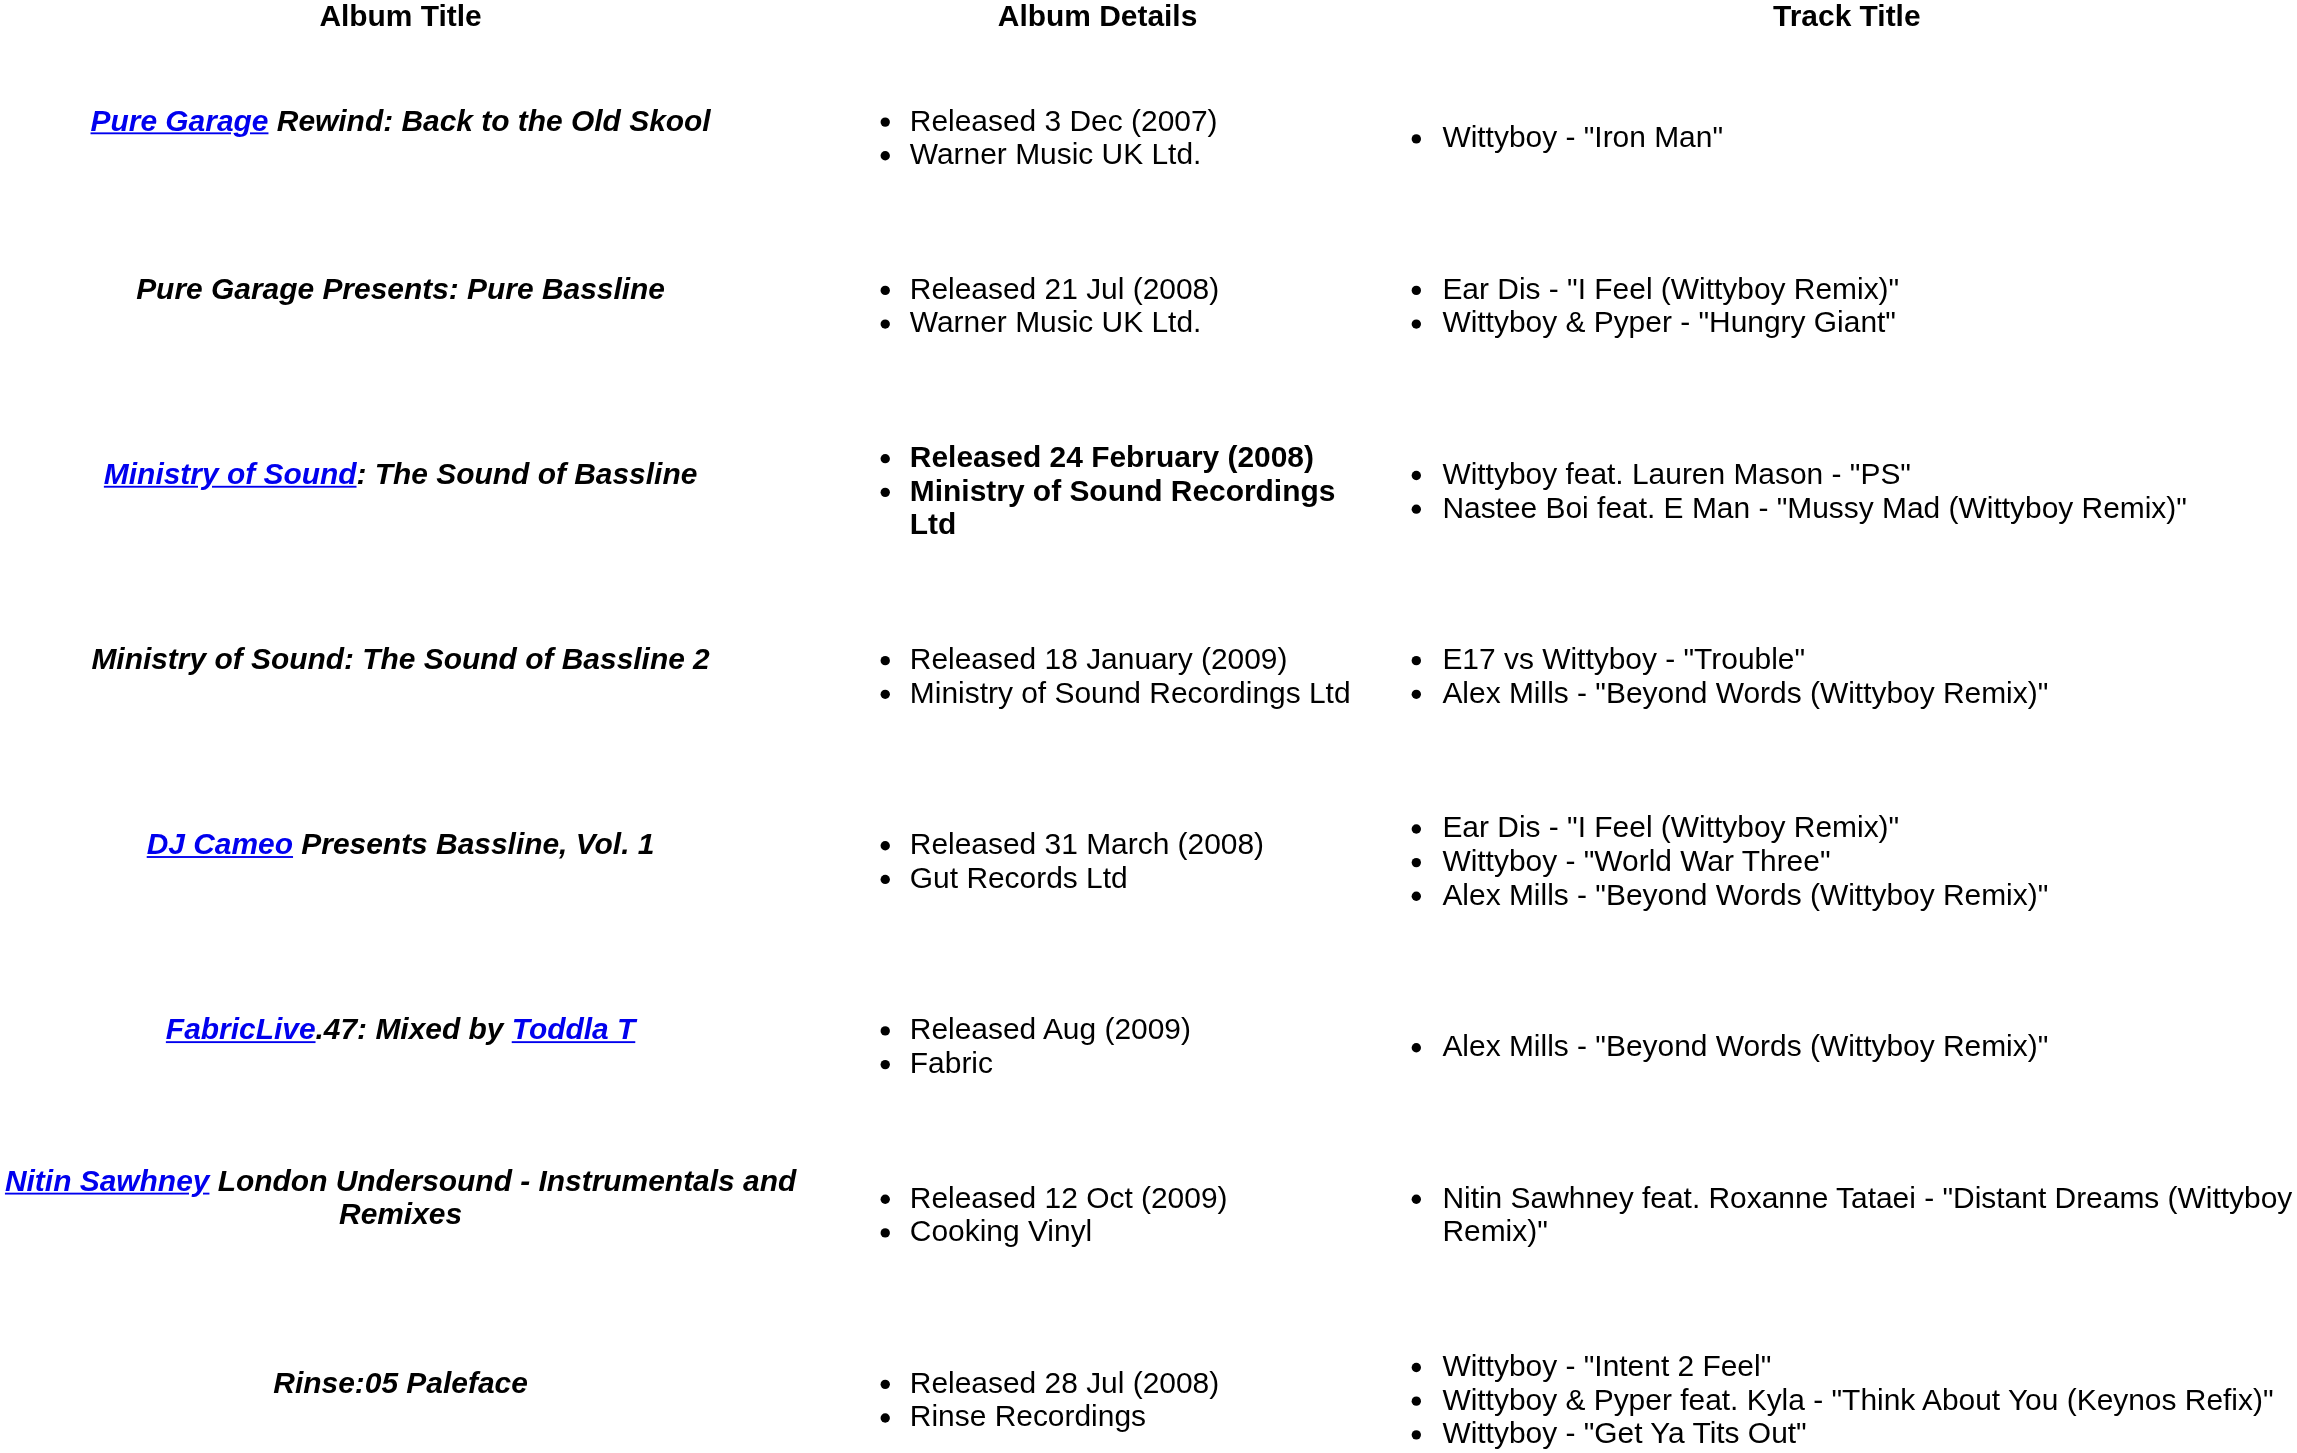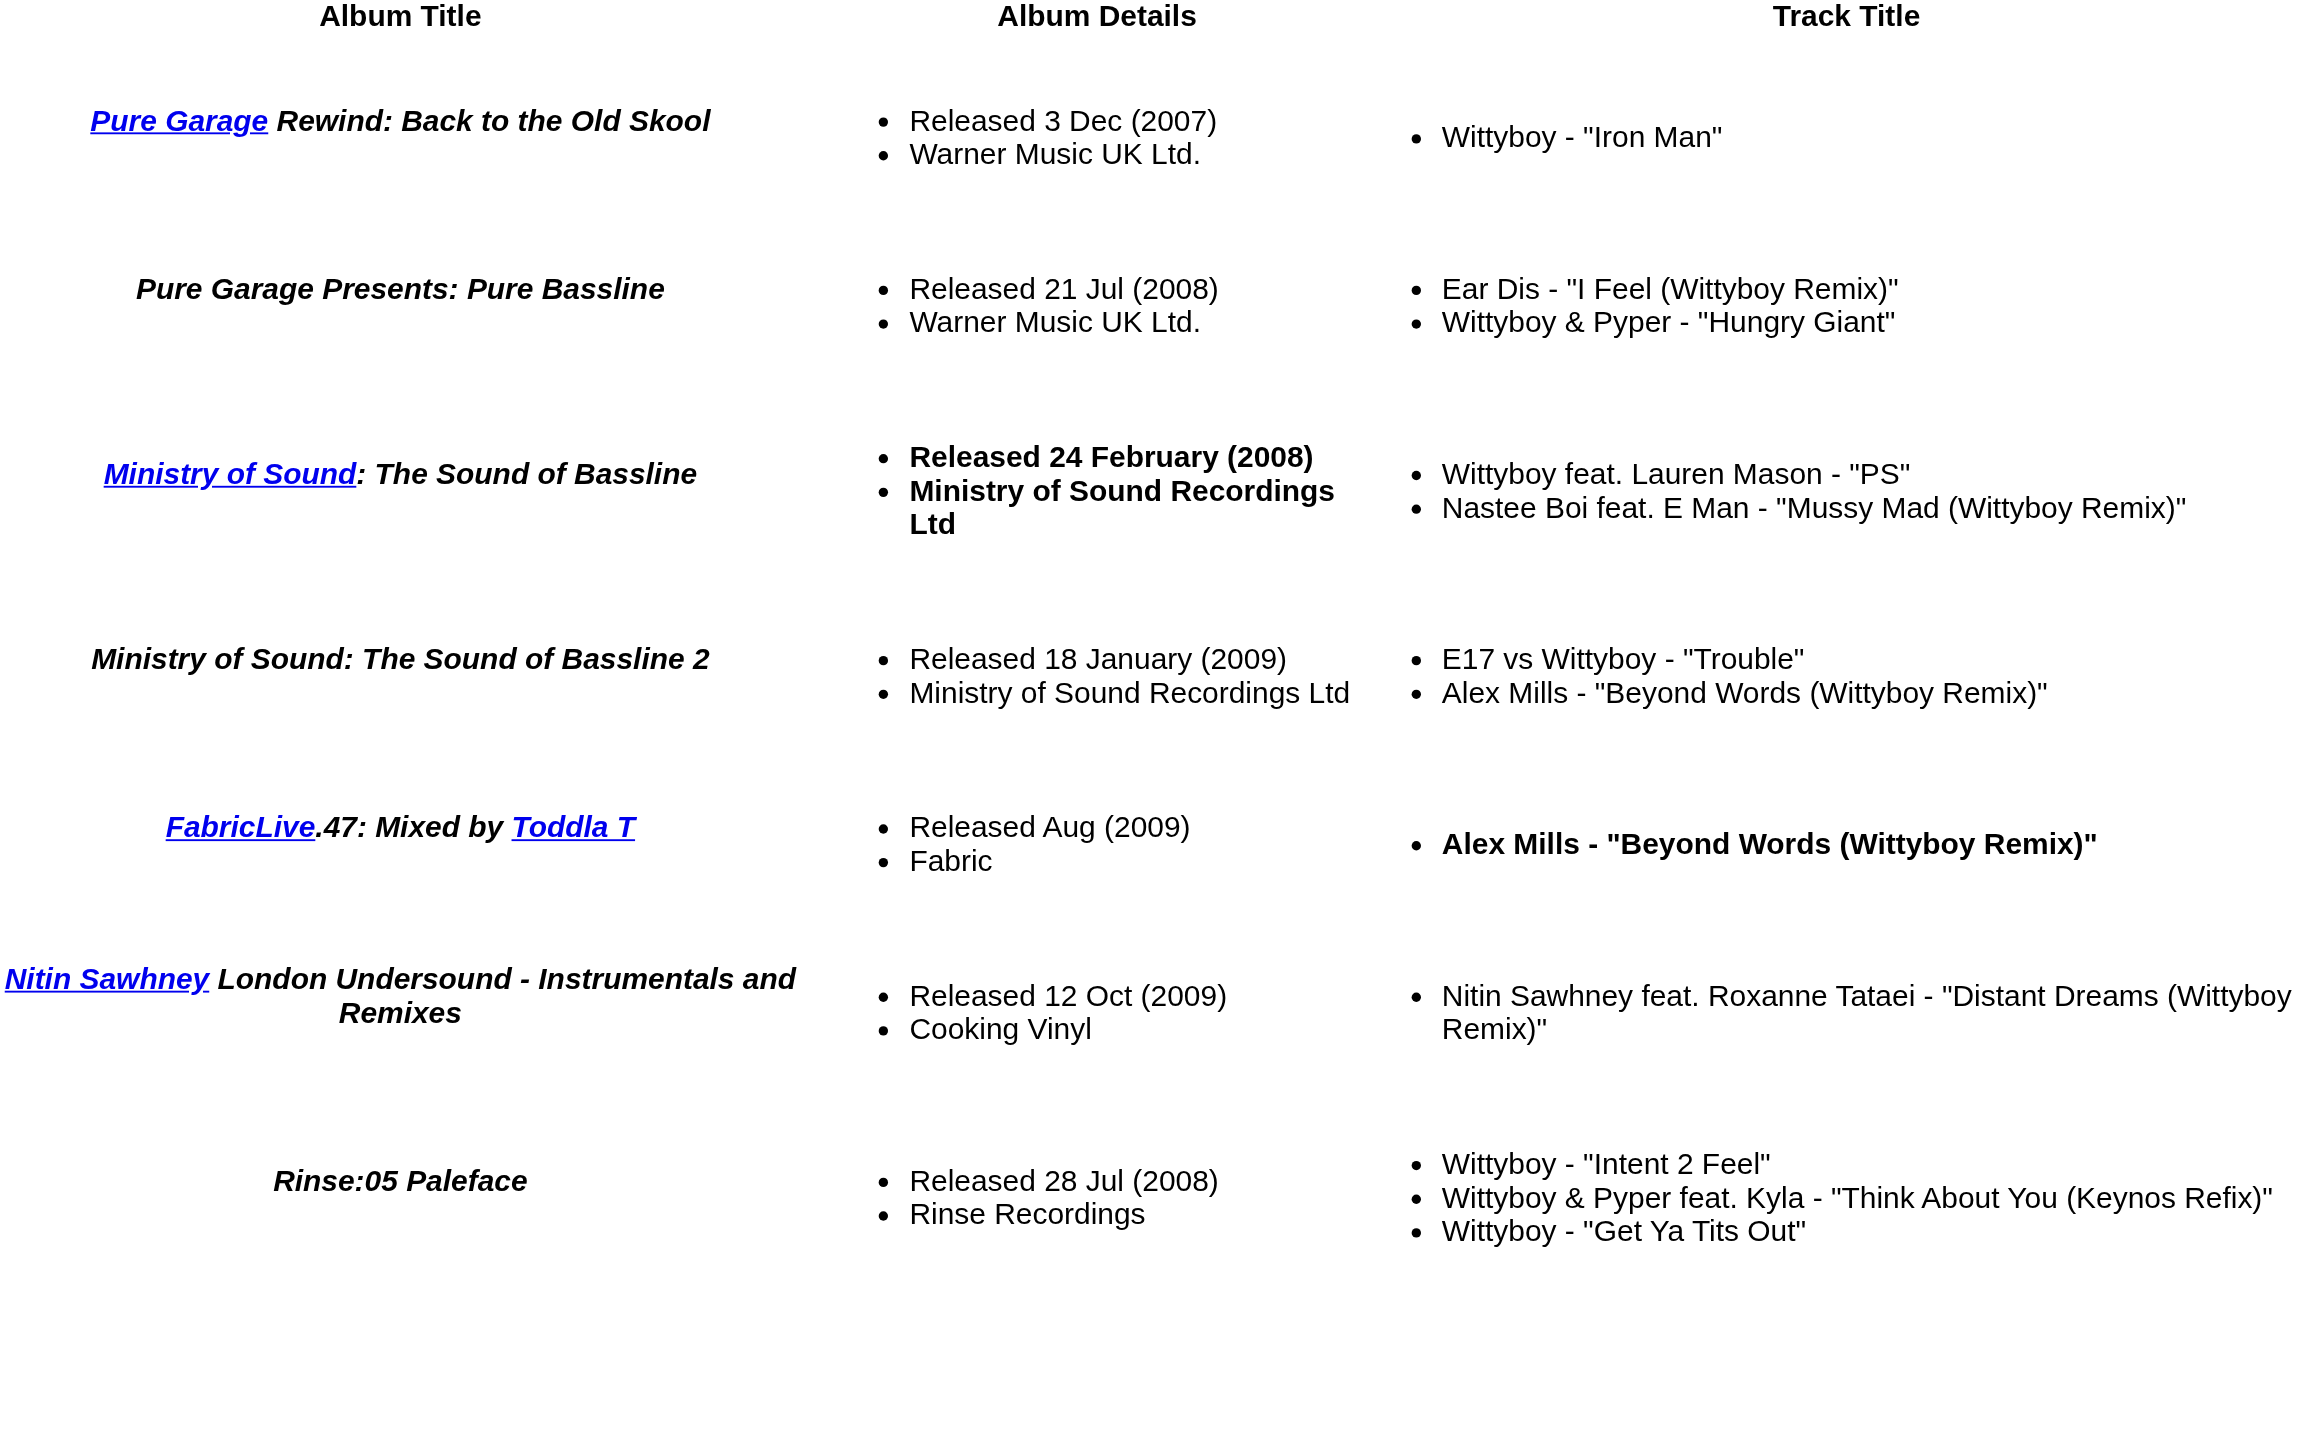- row: DJ Cameo Presents Bassline, Vol. 1 | Released 31 March (2008) Gut Records Ltd | Ear Dis - "I Feel (Wittyboy Remix)" Wittyboy - "World War Three" Alex Mills - "Beyond Words (Wittyboy Remix)"
FabricLive.47: Mixed by Toddla T | Track Title: normal -> bold
